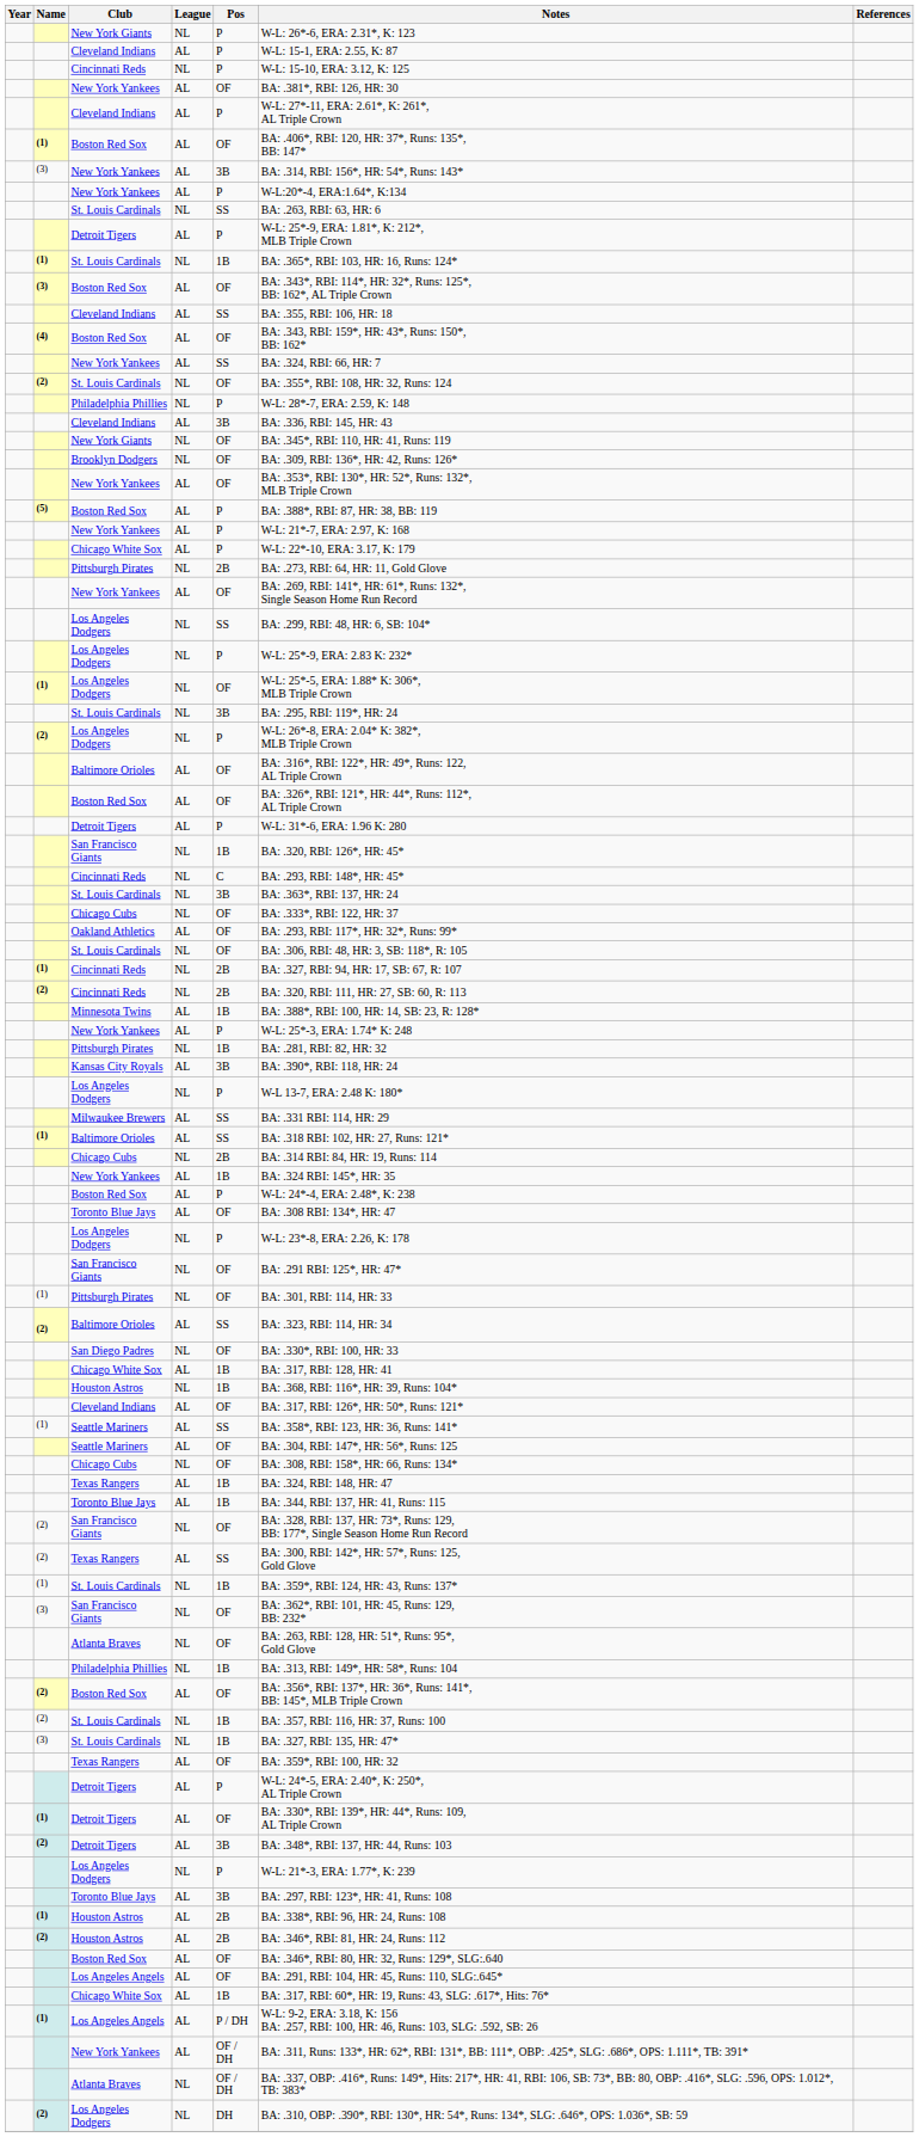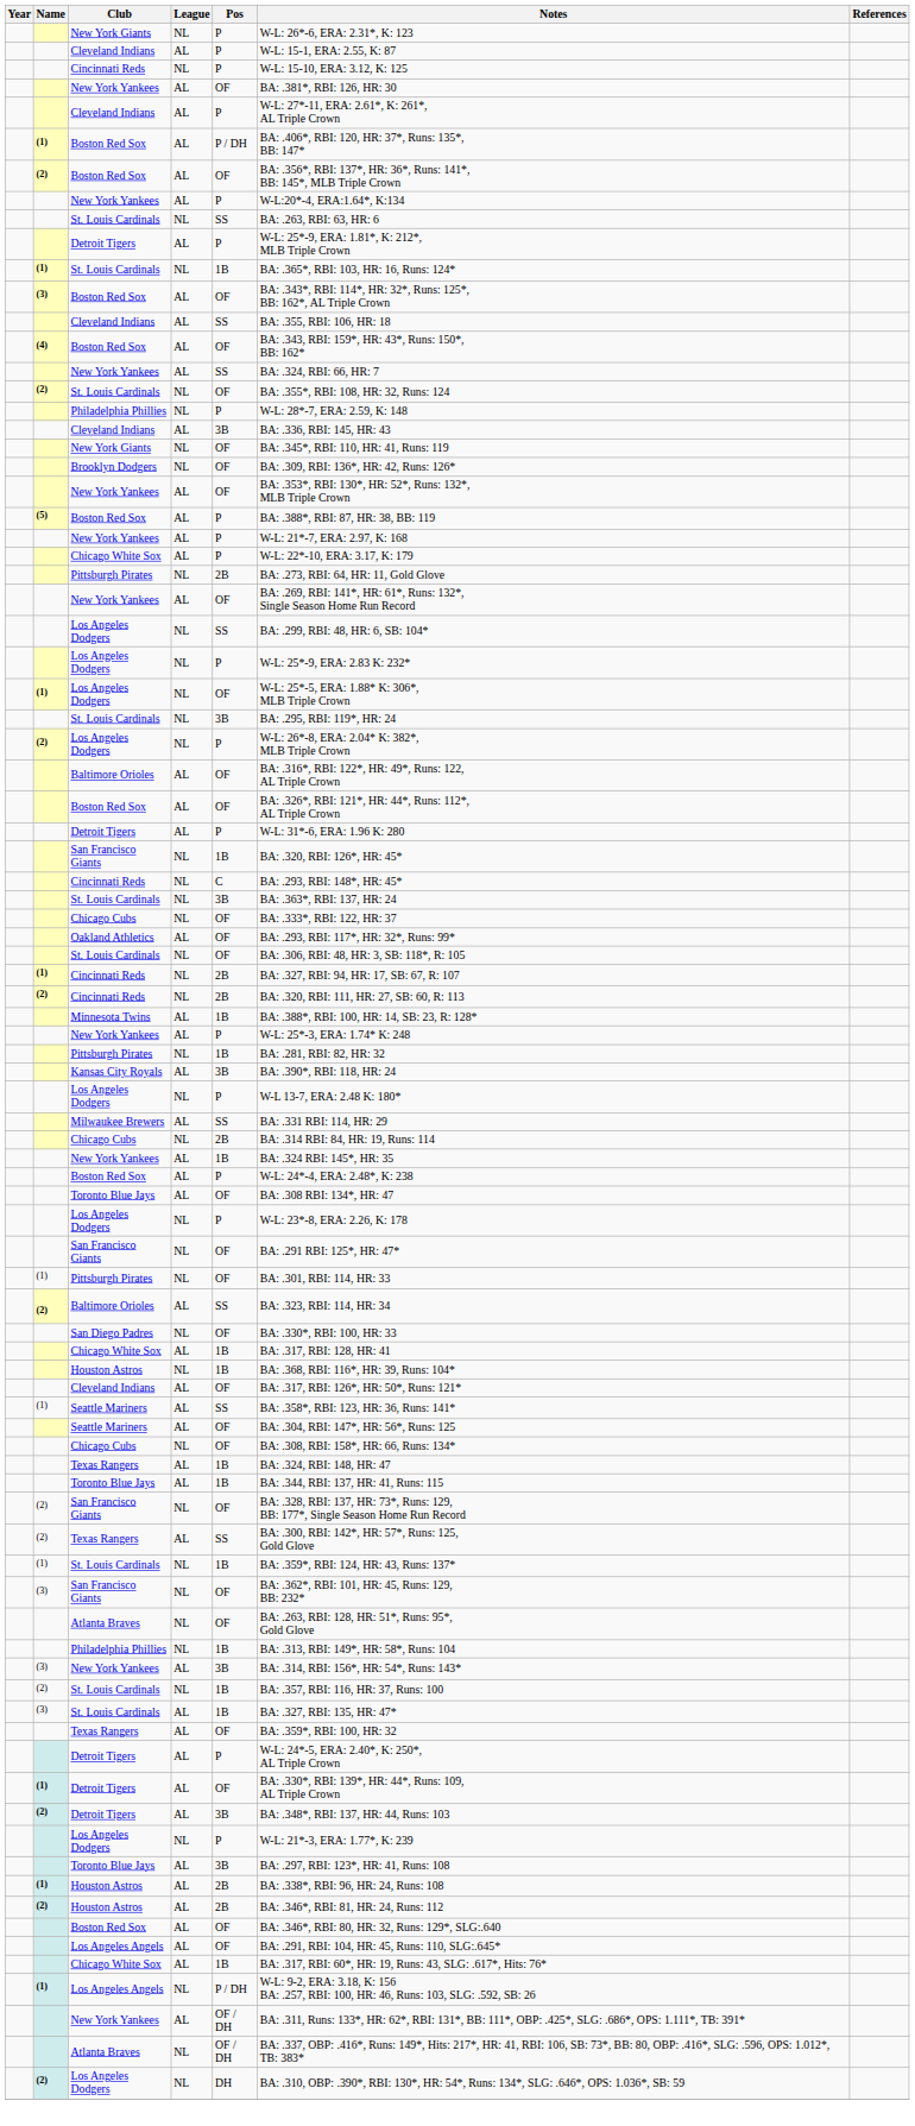(1) / Boston Red Sox | Pos: OF -> P / DH
rows swapped: (2) / Boston Red Sox <-> (3) / New York Yankees
- row: (1) | Baltimore Orioles | AL | SS | BA: .318 RBI: 102, HR: 27, Runs: 121*
(3) / St. Louis Cardinals | League: NL -> AL
(1) / Los Angeles Angels | League: AL -> NL
